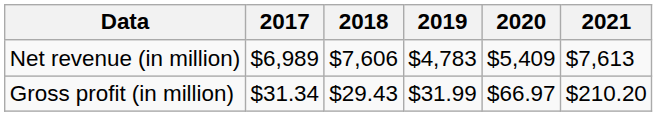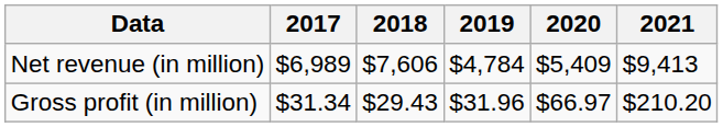Net revenue (in million) | 2019: $4,783 -> $4,784
Net revenue (in million) | 2021: $7,613 -> $9,413
Gross profit (in million) | 2019: $31.99 -> $31.96
